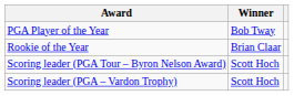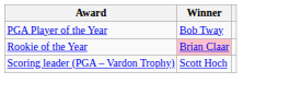Rookie of the Year | Winner: no background -> pink background
- row: Scoring leader (PGA Tour – Byron Nelson Award) | Scott Hoch
